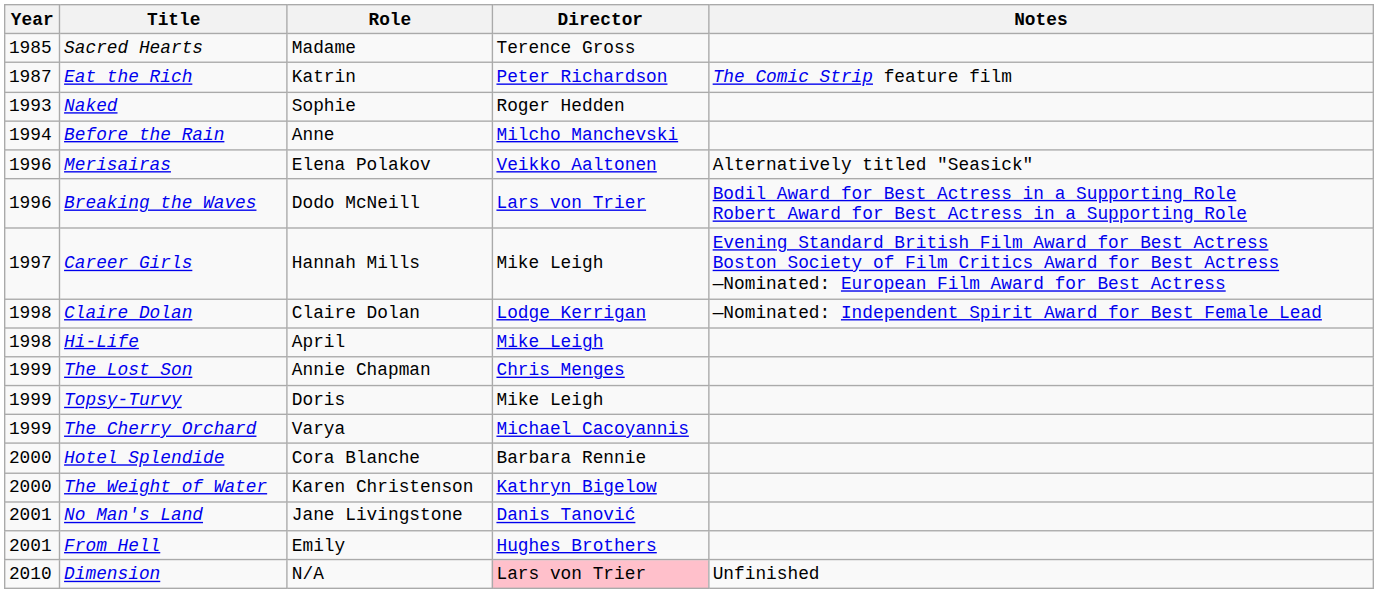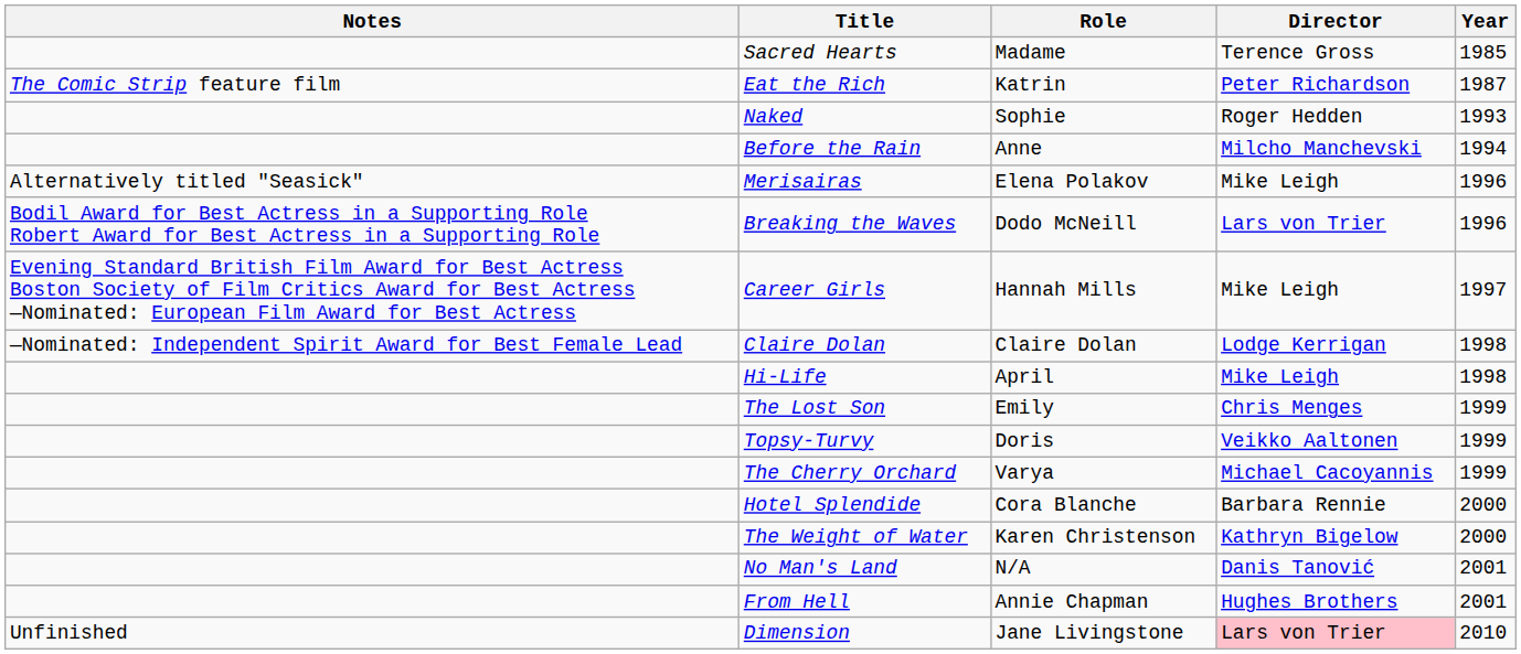columns swapped: Year <-> Notes
Merisairas | Director: Veikko Aaltonen -> Mike Leigh
The Lost Son | Role: Annie Chapman -> Emily
Topsy-Turvy | Director: Mike Leigh -> Veikko Aaltonen
No Man's Land | Role: Jane Livingstone -> N/A
From Hell | Role: Emily -> Annie Chapman
Dimension | Role: N/A -> Jane Livingstone
